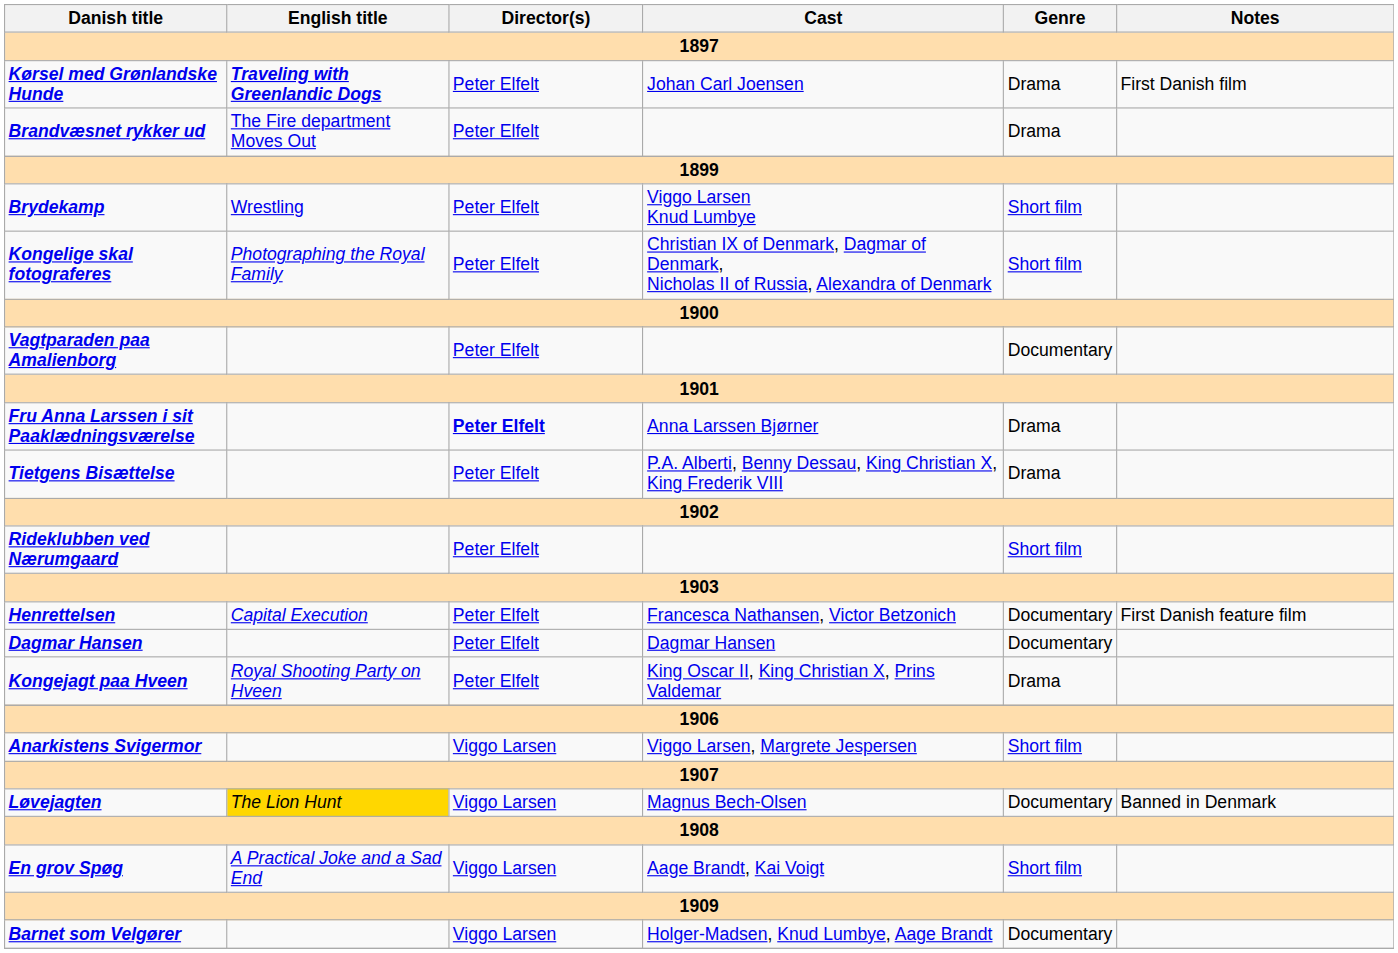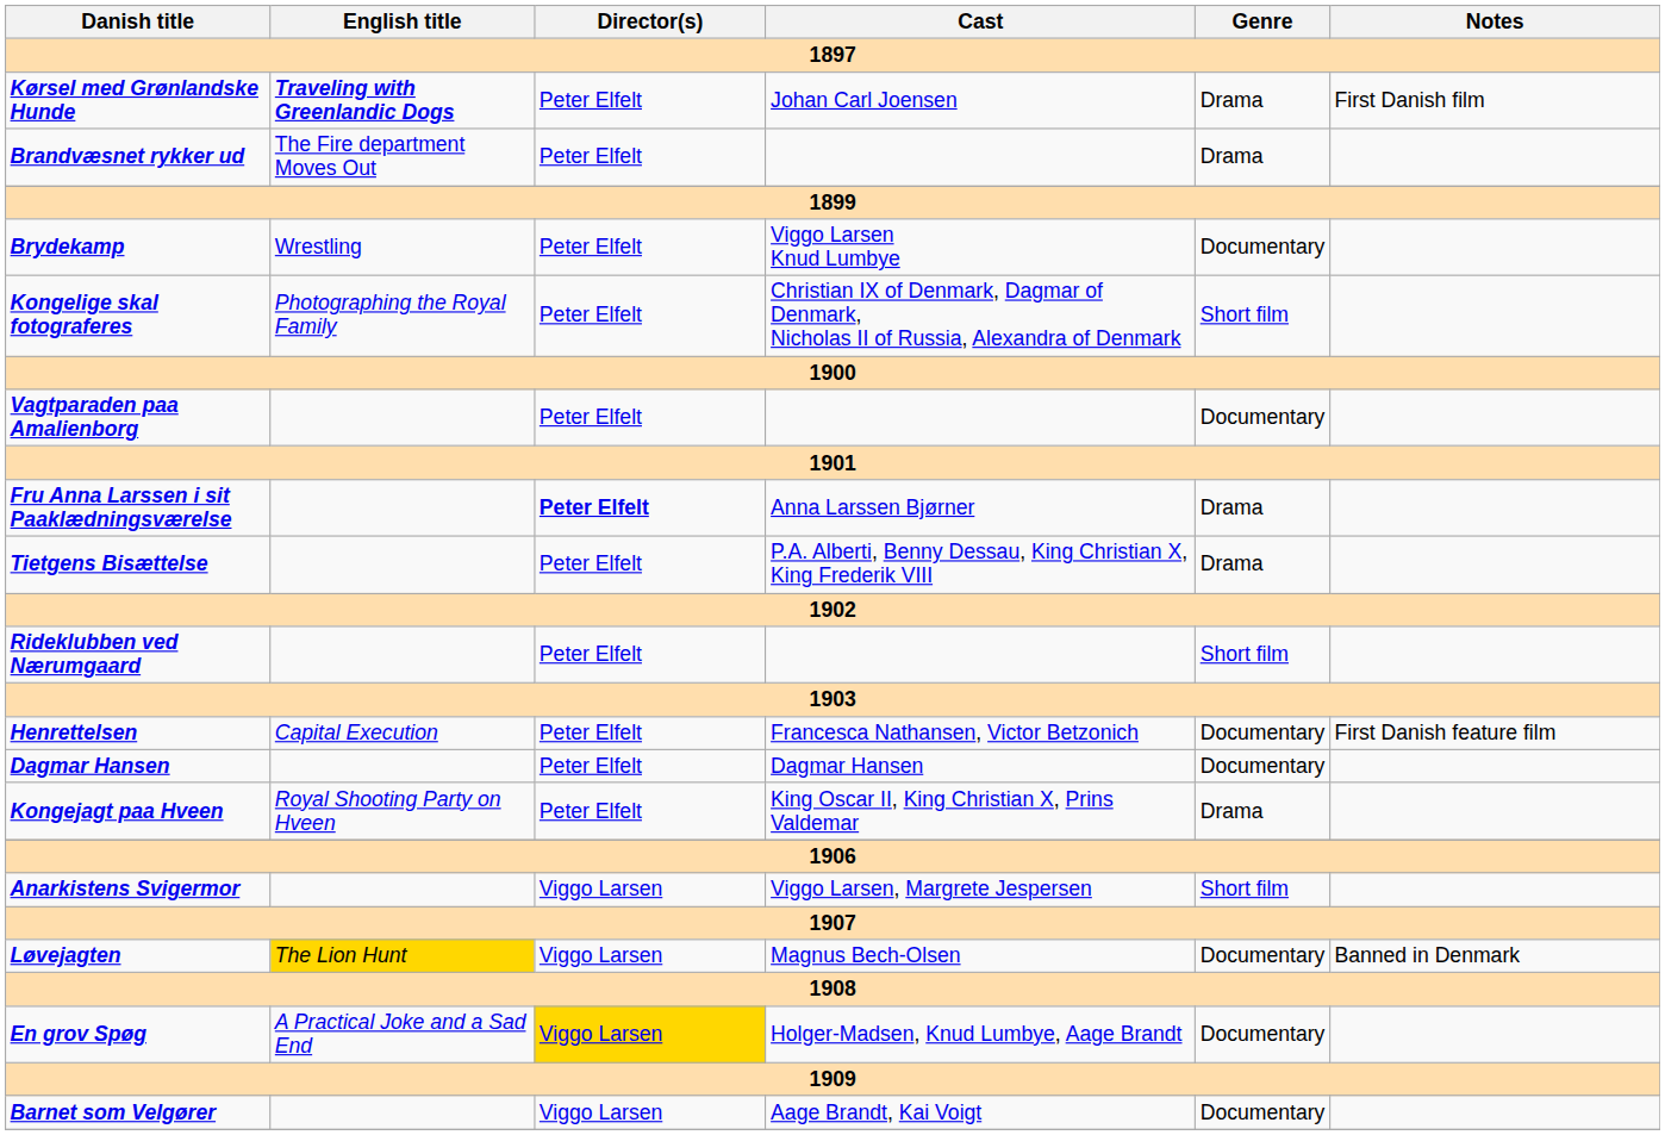Brydekamp | Genre: Short film -> Documentary
En grov Spøg | Director(s): no background -> gold background
En grov Spøg | Cast: Aage Brandt, Kai Voigt -> Holger-Madsen, Knud Lumbye, Aage Brandt
En grov Spøg | Genre: Short film -> Documentary
Barnet som Velgører | Cast: Holger-Madsen, Knud Lumbye, Aage Brandt -> Aage Brandt, Kai Voigt
